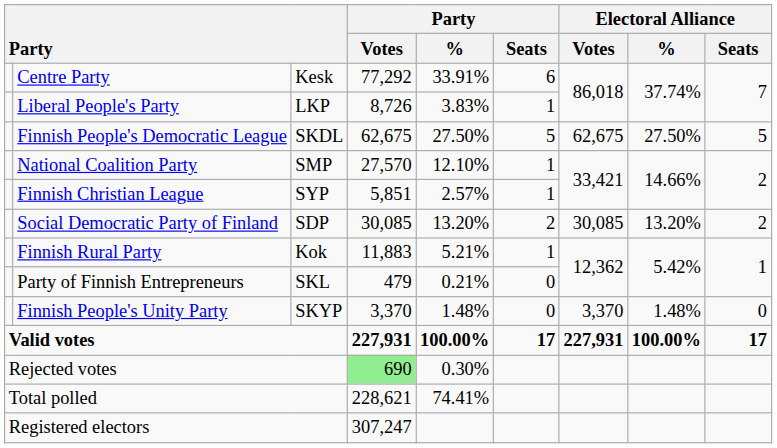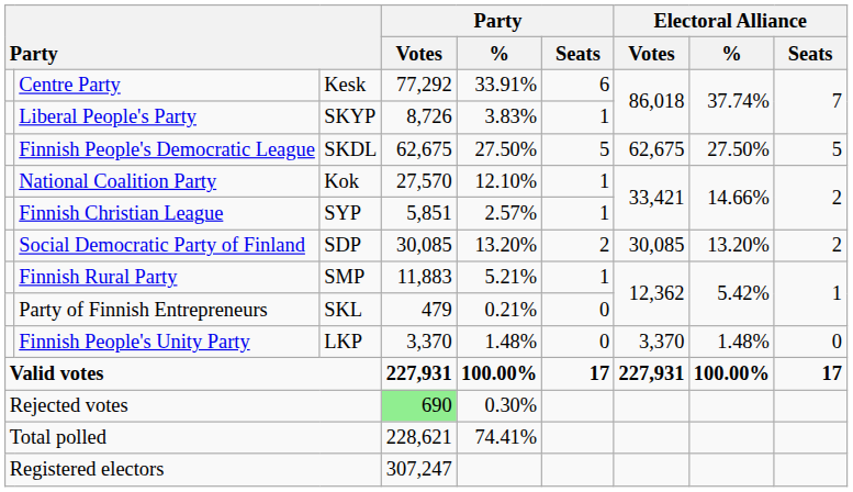Liberal People's Party | column 3: LKP -> SKYP
National Coalition Party | column 3: SMP -> Kok
Finnish Rural Party | column 3: Kok -> SMP
Finnish People's Unity Party | column 3: SKYP -> LKP
